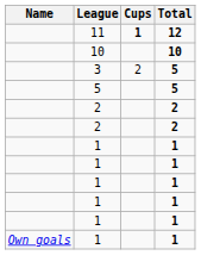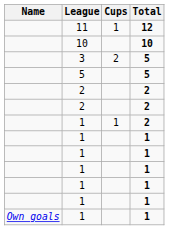11 | Cups: bold -> normal
+ row: 1 | 1 | 2
